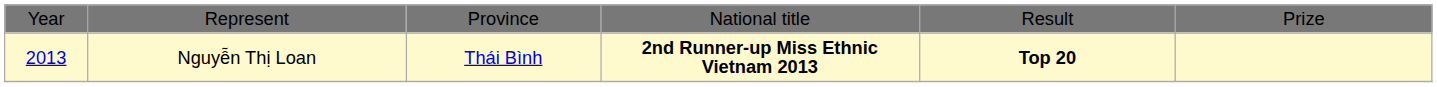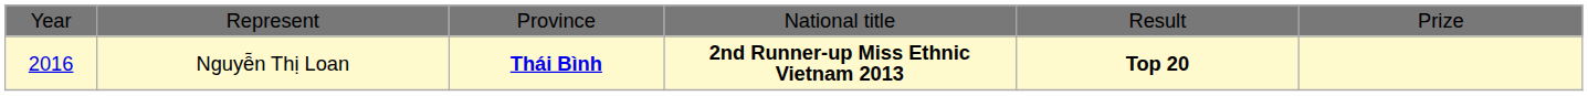Nguyễn Thị Loan | column 1: 2013 -> 2016
Nguyễn Thị Loan | column 3: normal -> bold
